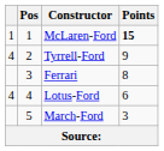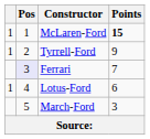Tyrrell-Ford | column 1: 4 -> 1
Ferrari | Pos: no background -> lavender background
Ferrari | Points: 8 -> 7
Lotus-Ford | column 1: 4 -> 1
